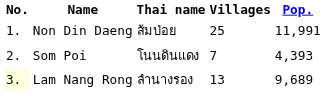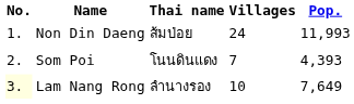Non Din Daeng | Villages: 25 -> 24
Non Din Daeng | Pop.: 11,991 -> 11,993
Lam Nang Rong | Villages: 13 -> 10
Lam Nang Rong | Pop.: 9,689 -> 7,649
